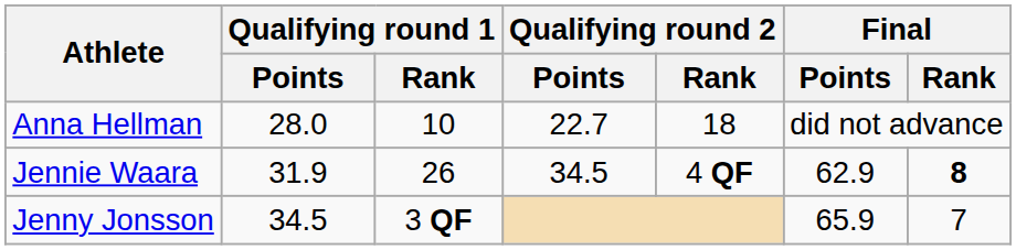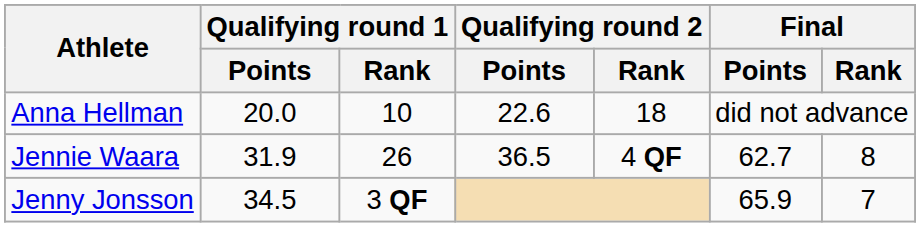Anna Hellman | Qualifying round 1 / Points: 28.0 -> 20.0
Anna Hellman | Qualifying round 2 / Points: 22.7 -> 22.6
Jennie Waara | Qualifying round 2 / Points: 34.5 -> 36.5
Jennie Waara | Final / Points: 62.9 -> 62.7
Jennie Waara | Final / Rank: bold -> normal
